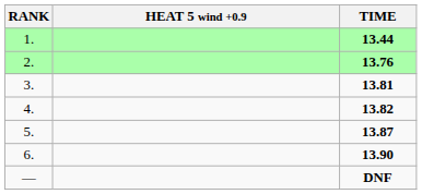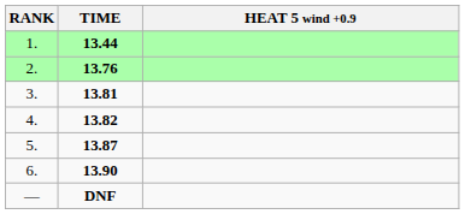columns swapped: HEAT 5 wind +0.9 <-> TIME
